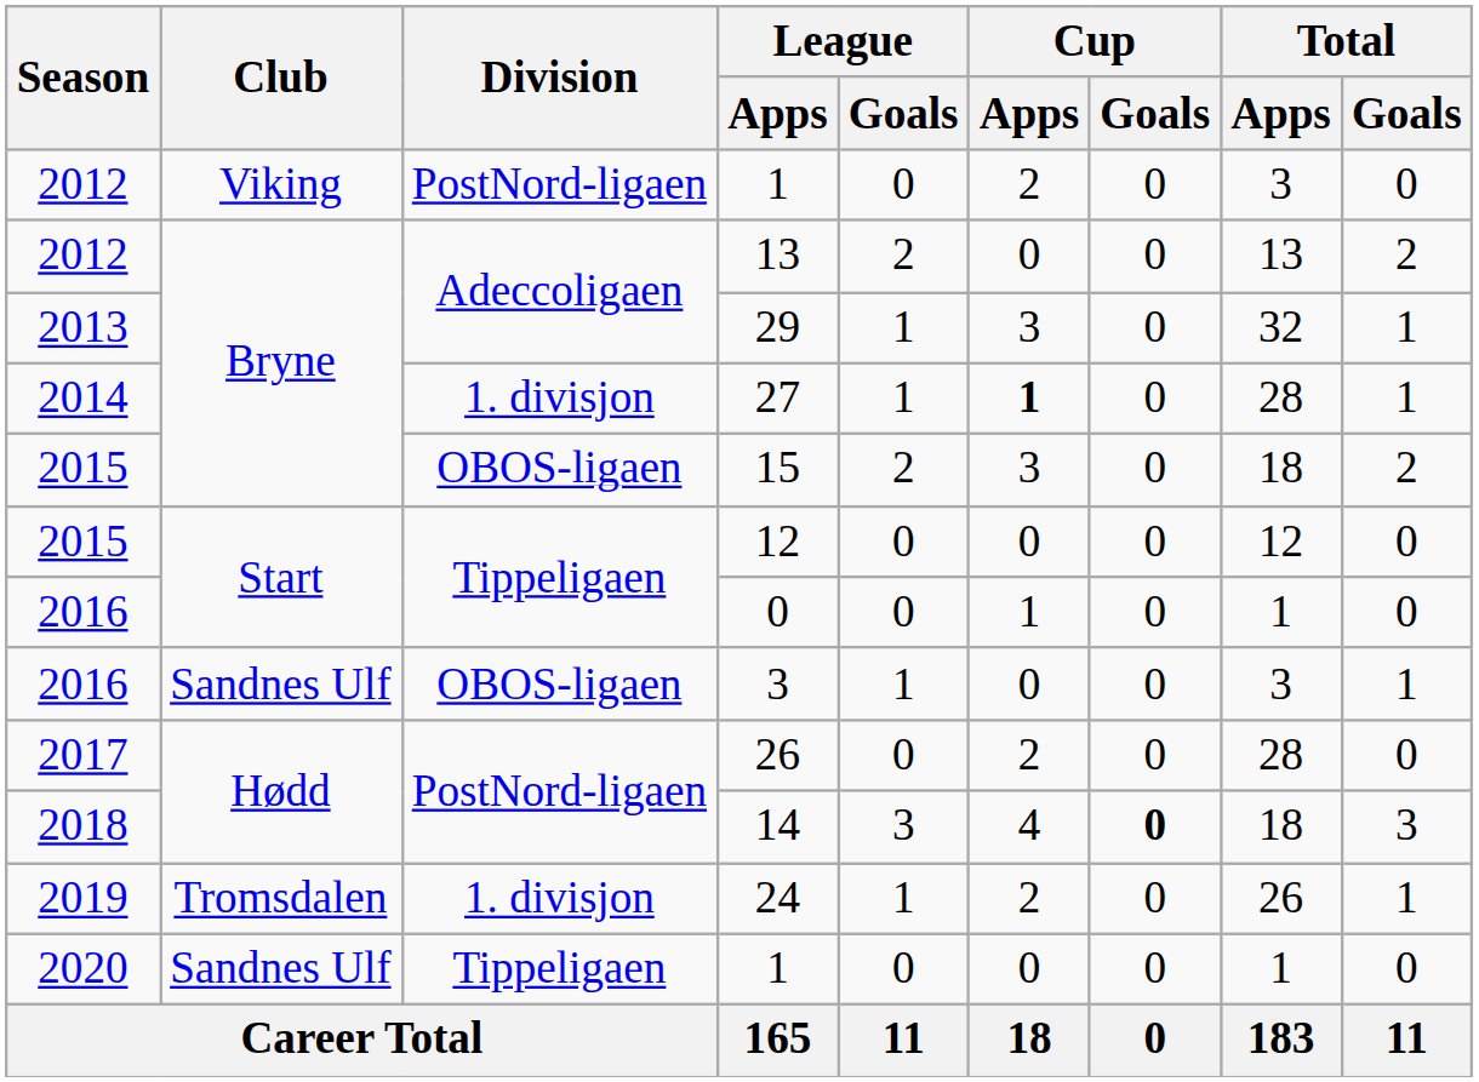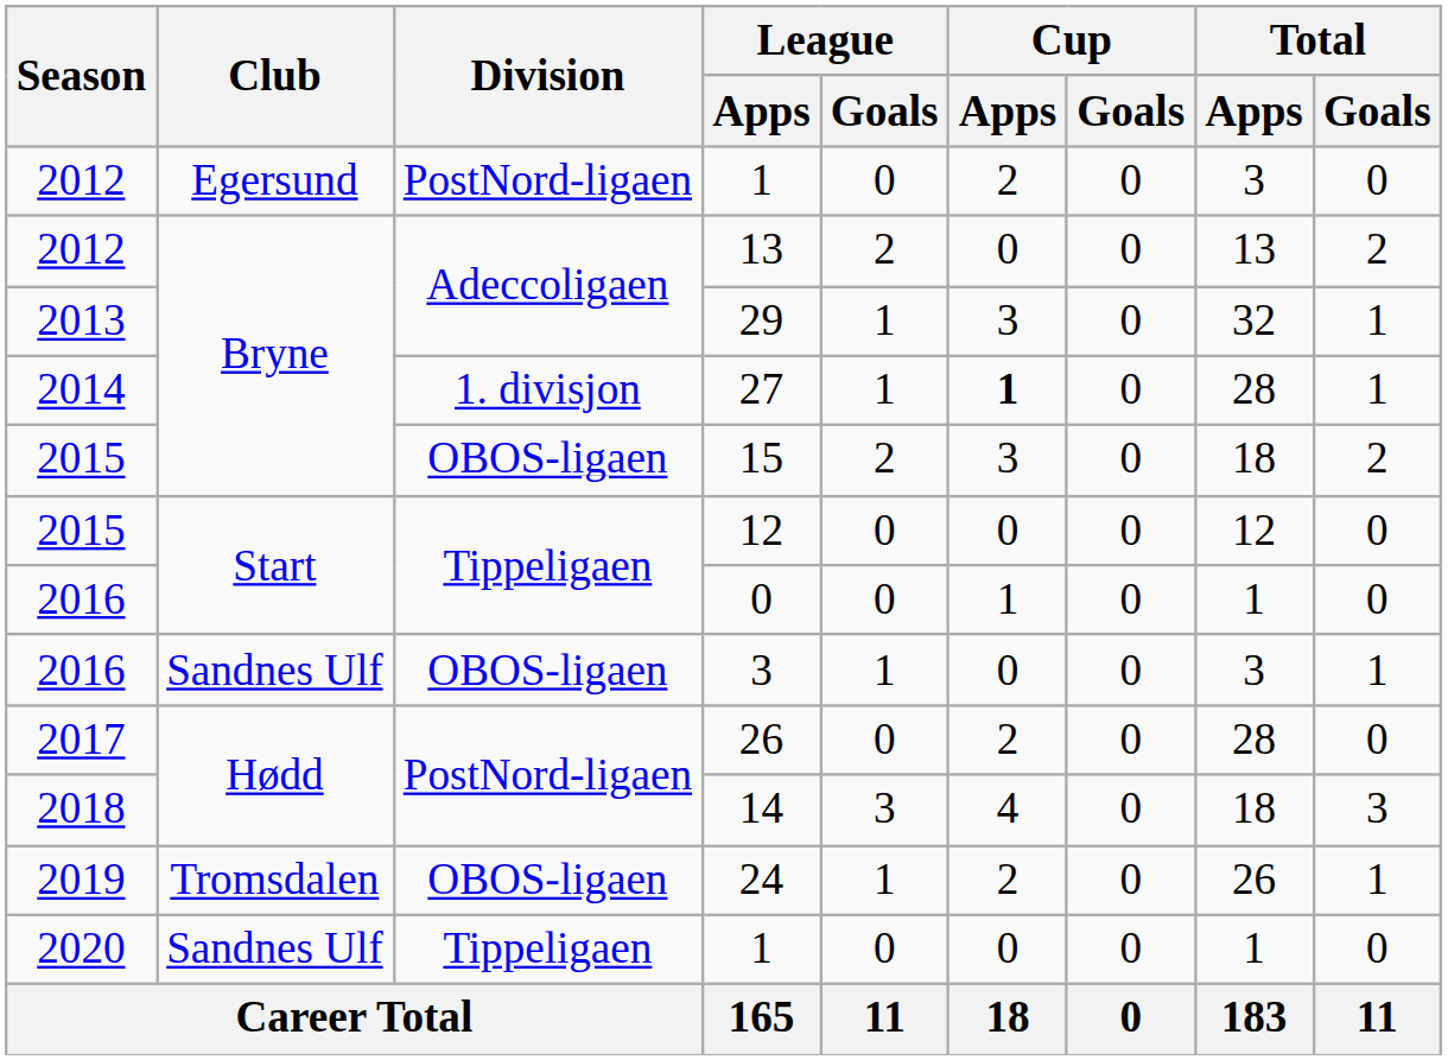2012 / 1 | Club: Viking -> Egersund
14 | Cup / Goals: bold -> normal
24 | Division: 1. divisjon -> OBOS-ligaen
